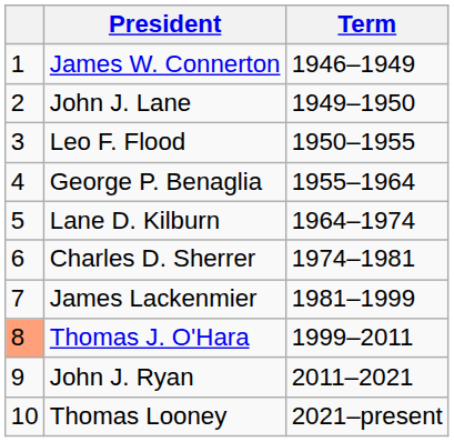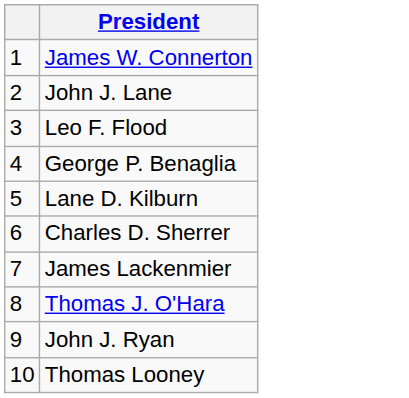- column: Term | 1946–1949 | 1949–1950 | 1950–1955 | 1955–1964 | 1964–1974 | 1974–1981 | 1981–1999 | 1999–2011 | 2011–2021 | 2021–present
Thomas J. O'Hara | column 1: lightsalmon background -> no background
